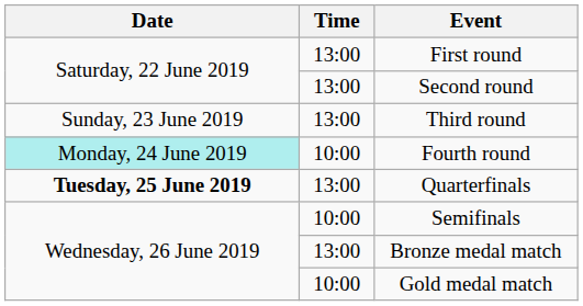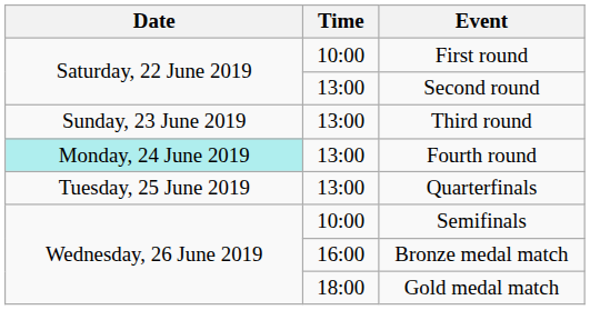First round | Time: 13:00 -> 10:00
Fourth round | Time: 10:00 -> 13:00
Quarterfinals | Date: bold -> normal
Bronze medal match | Time: 13:00 -> 16:00
Gold medal match | Time: 10:00 -> 18:00
